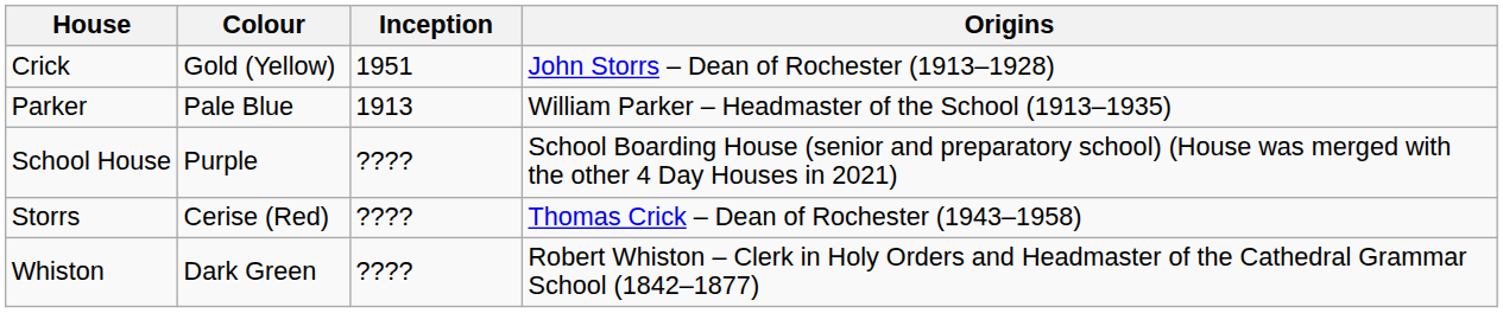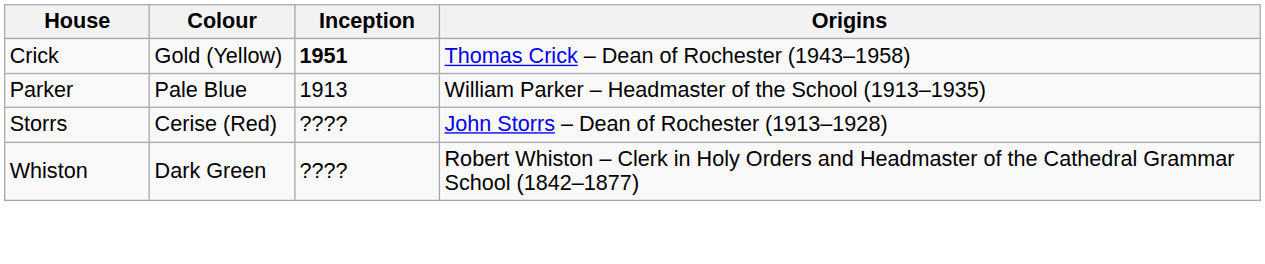Crick | Inception: normal -> bold
Crick | Origins: John Storrs – Dean of Rochester (1913–1928) -> Thomas Crick – Dean of Rochester (1943–1958)
- row: School House | Purple | ???? | School Boarding House (senior and preparatory school) (House was merged with the other 4 Day Houses in 2021)
Storrs | Origins: Thomas Crick – Dean of Rochester (1943–1958) -> John Storrs – Dean of Rochester (1913–1928)
